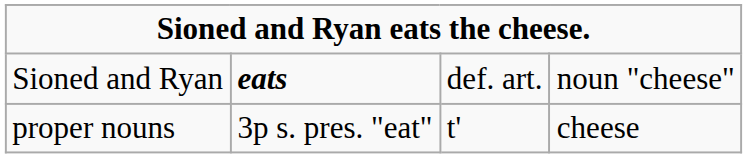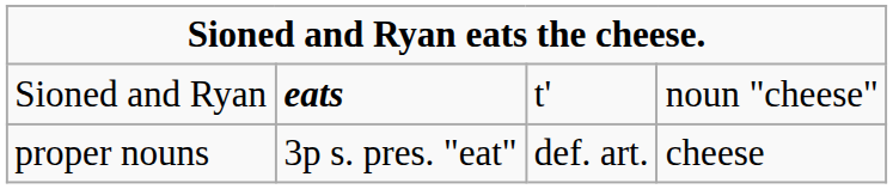Sioned and Ryan | column 3: def. art. -> t'
proper nouns | column 3: t' -> def. art.
